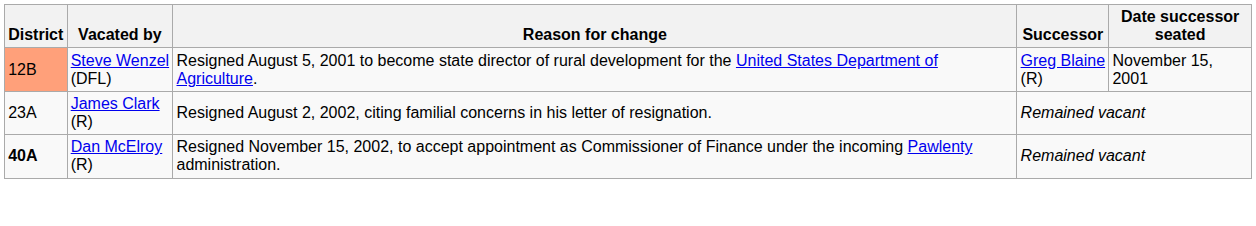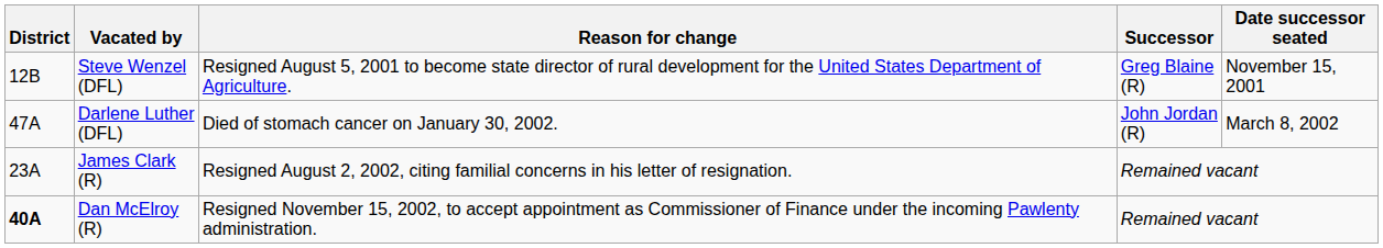Steve Wenzel (DFL) | District: lightsalmon background -> no background
+ row: 47A | Darlene Luther (DFL) | Died of stomach cancer on January 30, 2002. | John Jordan (R) | March 8, 2002
